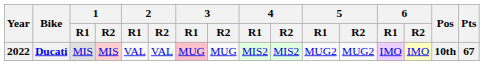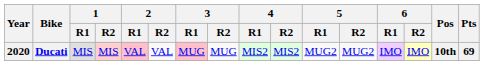Ducati | Year: 2022 -> 2020
Ducati | 2 / R1: no background -> pink background
Ducati | Pts: 67 -> 69
